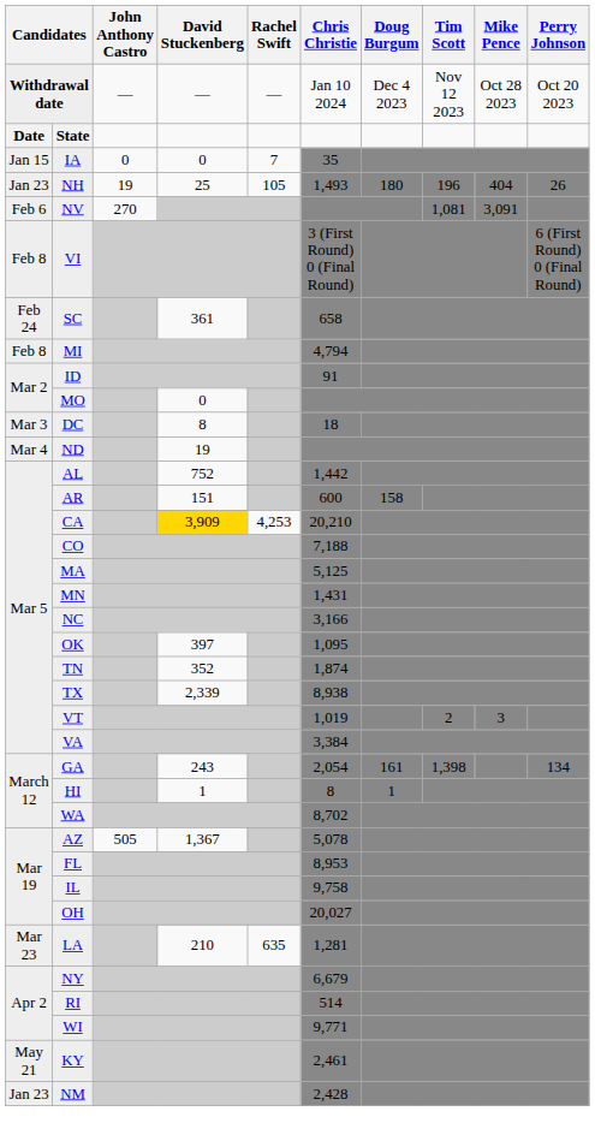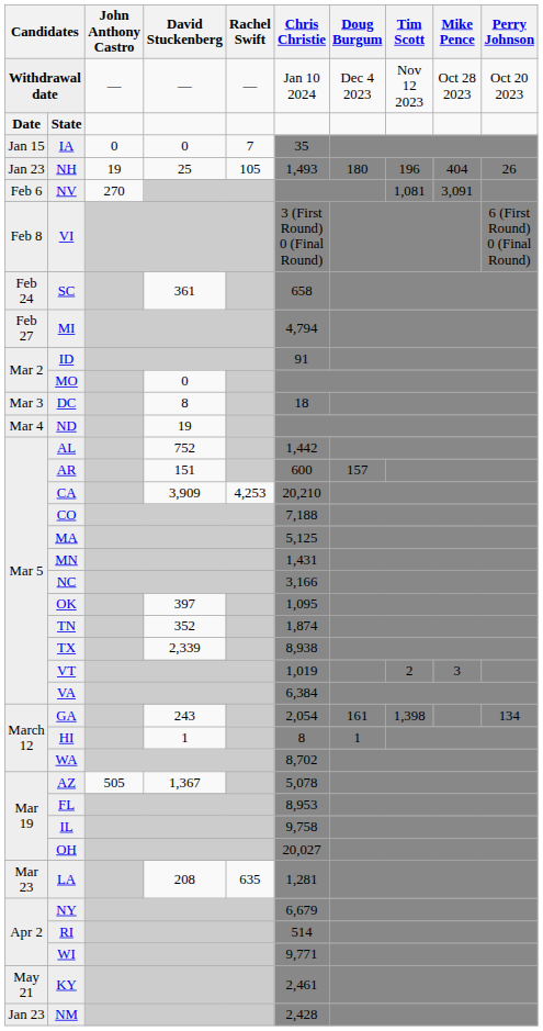MI | column 1: Feb 8 -> Feb 27
AR | Doug Burgum: 158 -> 157
CA | David Stuckenberg: gold background -> no background
VA | Chris Christie: 3,384 -> 6,384
LA | David Stuckenberg: 210 -> 208
